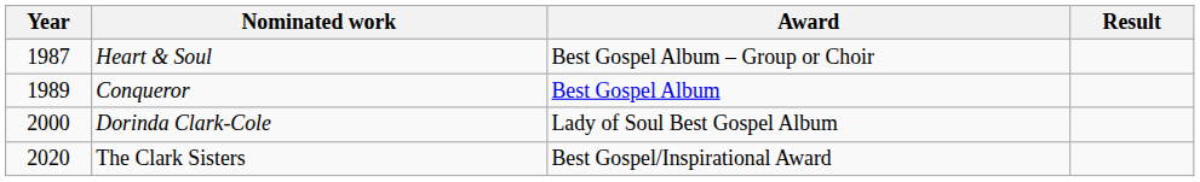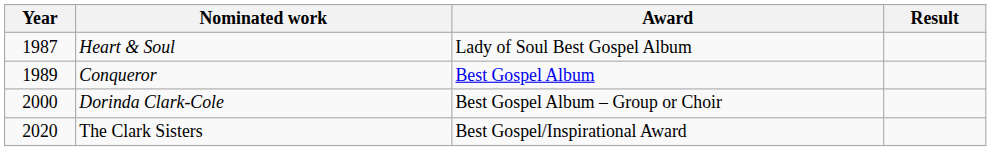Heart & Soul | Award: Best Gospel Album – Group or Choir -> Lady of Soul Best Gospel Album
Dorinda Clark-Cole | Award: Lady of Soul Best Gospel Album -> Best Gospel Album – Group or Choir
